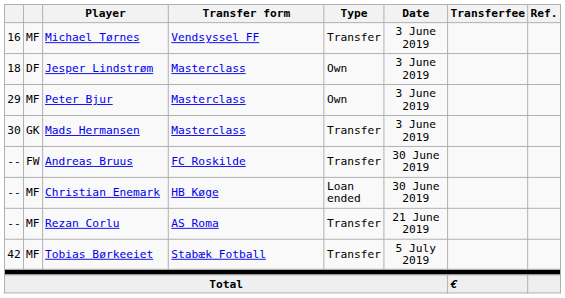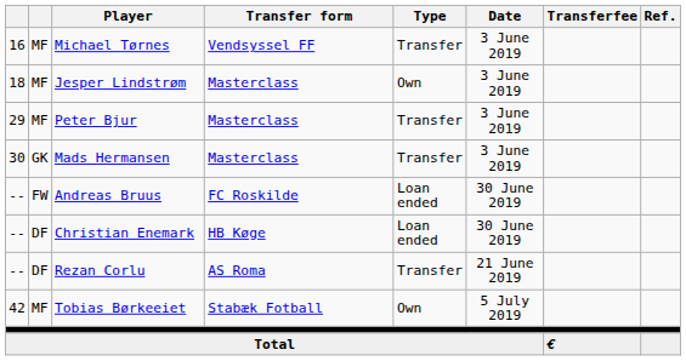Jesper Lindstrøm | column 2: DF -> MF
Peter Bjur | Type: Own -> Transfer
Andreas Bruus | Type: Transfer -> Loan ended
Christian Enemark | column 2: MF -> DF
Rezan Corlu | column 2: MF -> DF
Tobias Børkeeiet | Type: Transfer -> Own
